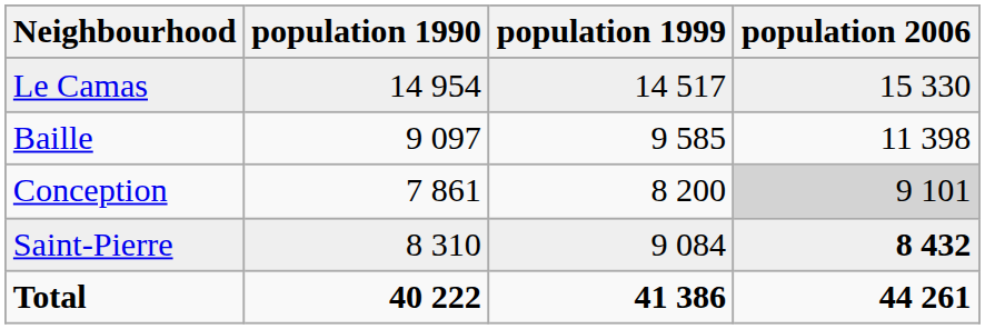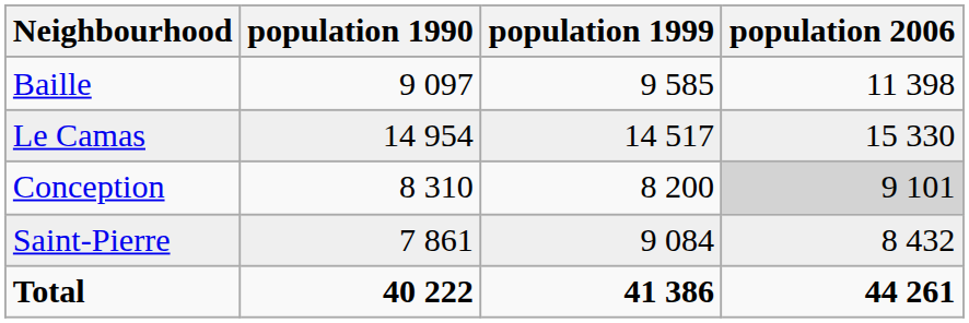rows swapped: Baille <-> Le Camas
Conception | population 1990: 7 861 -> 8 310
Saint-Pierre | population 1990: 8 310 -> 7 861
Saint-Pierre | population 2006: bold -> normal
